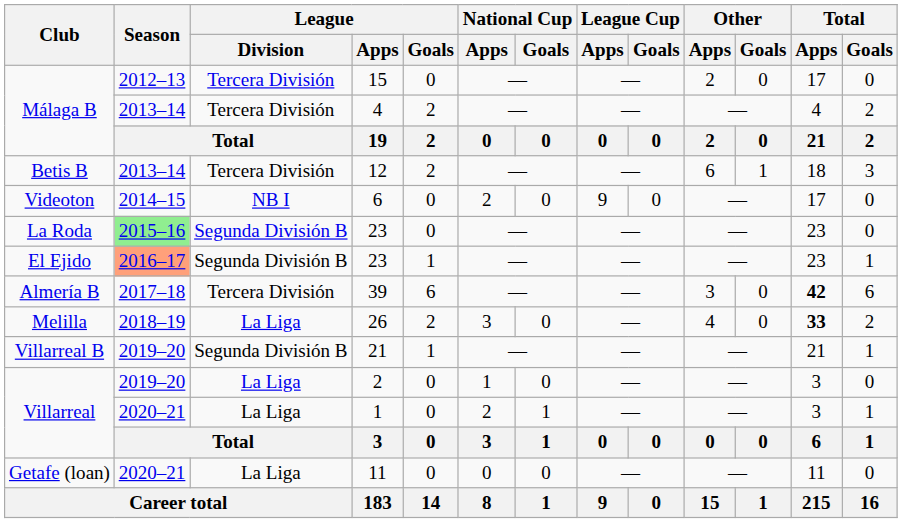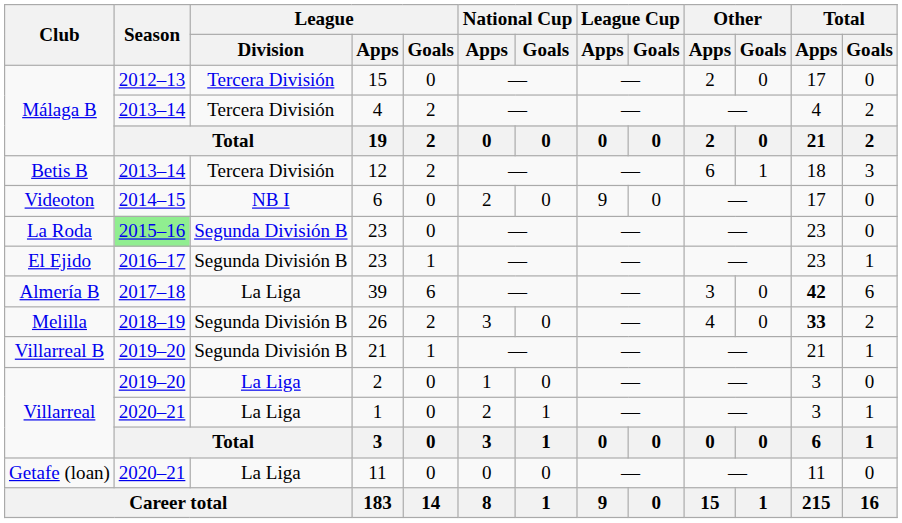El Ejido / 23 | Season: lightsalmon background -> no background
39 | League / Division: Tercera División -> La Liga
26 | League / Division: La Liga -> Segunda División B
